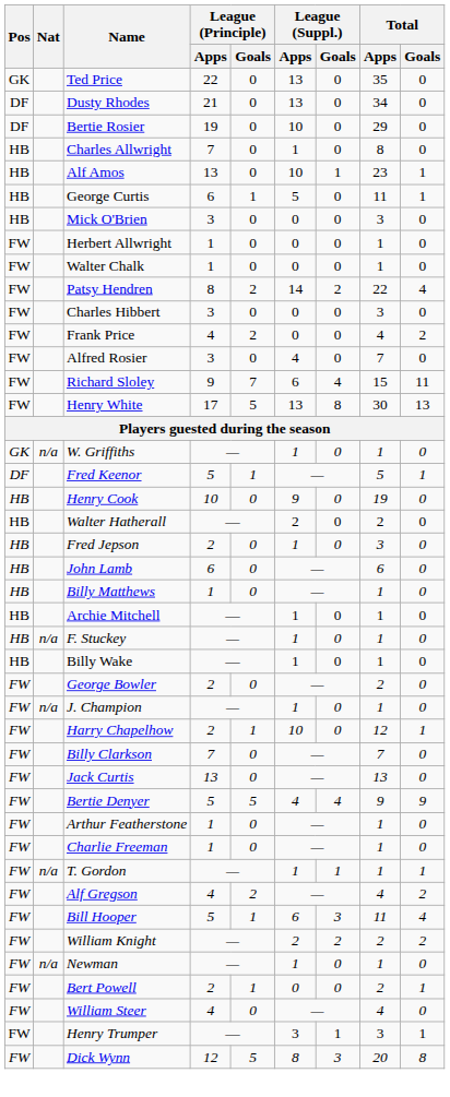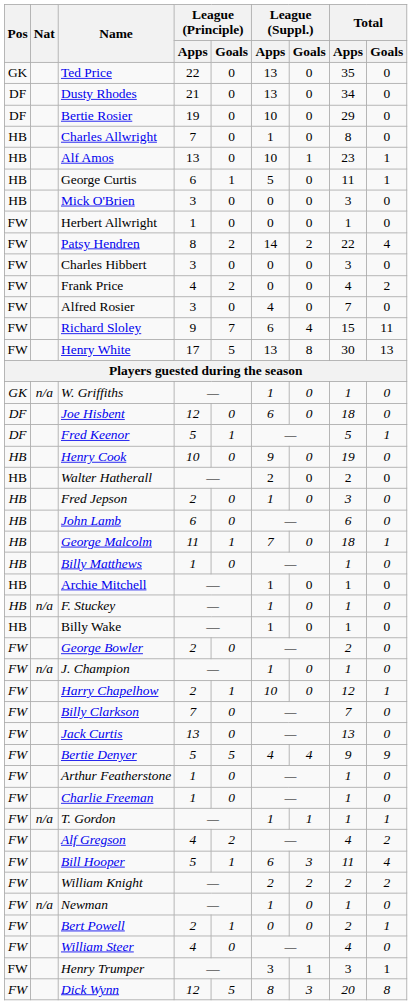- row: FW | Walter Chalk | 1 | 0 | 0 | 0 | 1 | 0
+ row: DF | Joe Hisbent | 12 | 0 | 6 | 0 | 18 | 0
+ row: HB | George Malcolm | 11 | 1 | 7 | 0 | 18 | 1
